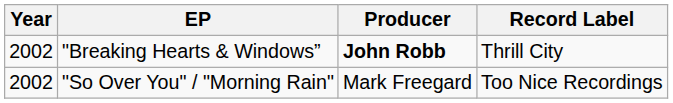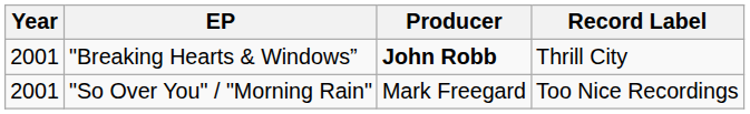"Breaking Hearts & Windows” | Year: 2002 -> 2001
"So Over You" / "Morning Rain" | Year: 2002 -> 2001
